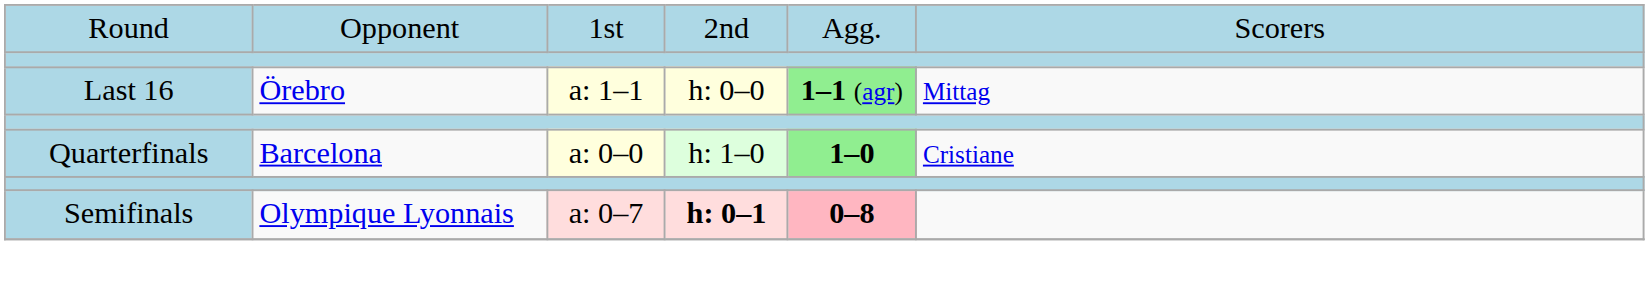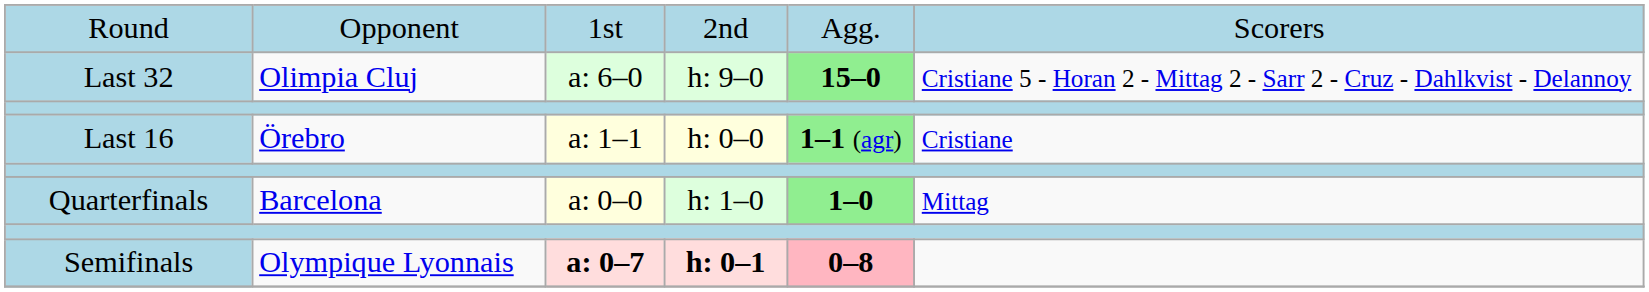+ row: Last 32 | Olimpia Cluj | a: 6–0 | h: 9–0 | 15–0 | Cristiane 5 - Horan 2 - Mittag 2 - Sarr 2 - Cruz - Dahlkvist - Delannoy
Last 16 | column 6: Mittag -> Cristiane
Quarterfinals | column 6: Cristiane -> Mittag
Semifinals | column 3: normal -> bold
